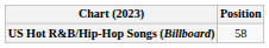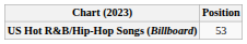US Hot R&B/Hip-Hop Songs (Billboard) | Position: 58 -> 53
